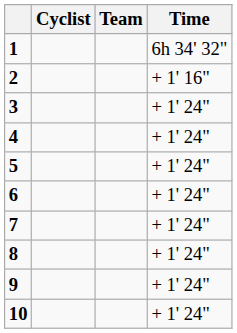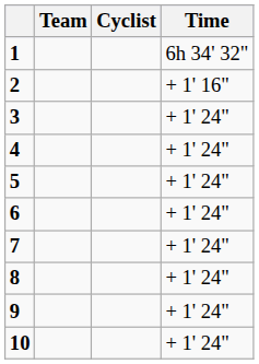columns swapped: Cyclist <-> Team
